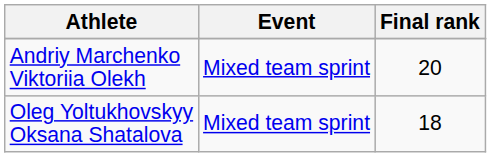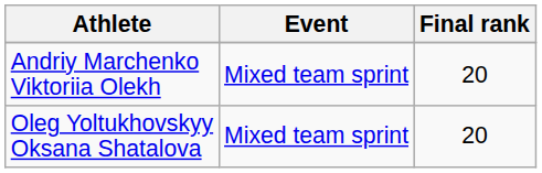Oleg Yoltukhovskyy Oksana Shatalova | Final rank: 18 -> 20
